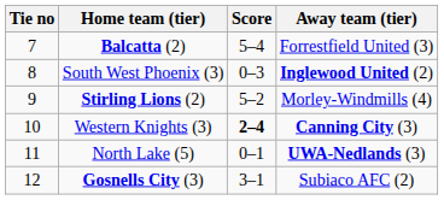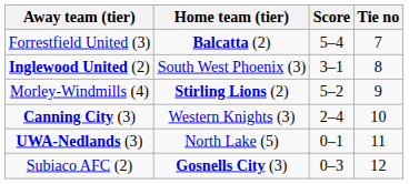columns swapped: Tie no <-> Away team (tier)
South West Phoenix (3) | Score: 0–3 -> 3–1
Western Knights (3) | Score: bold -> normal
Gosnells City (3) | Score: 3–1 -> 0–3
